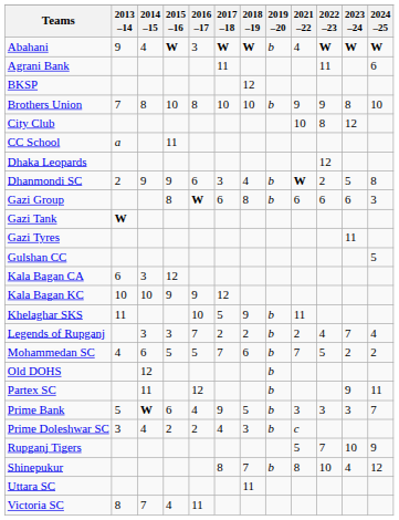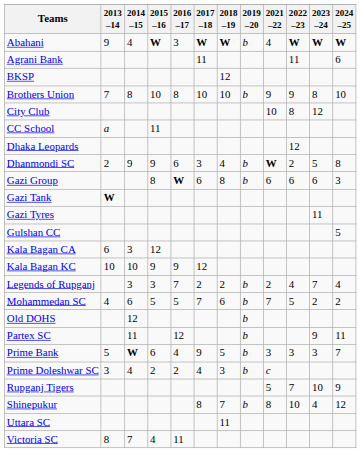- row: Khelaghar SKS | 11 | 10 | 5 | 9 | b | 11
